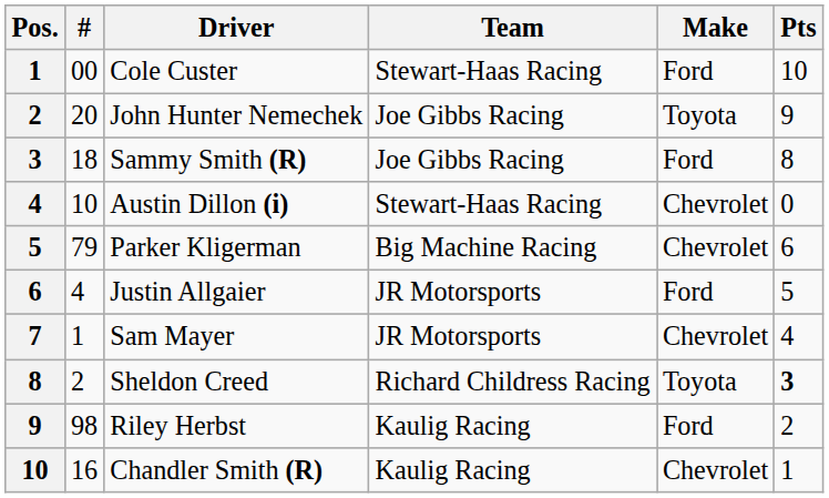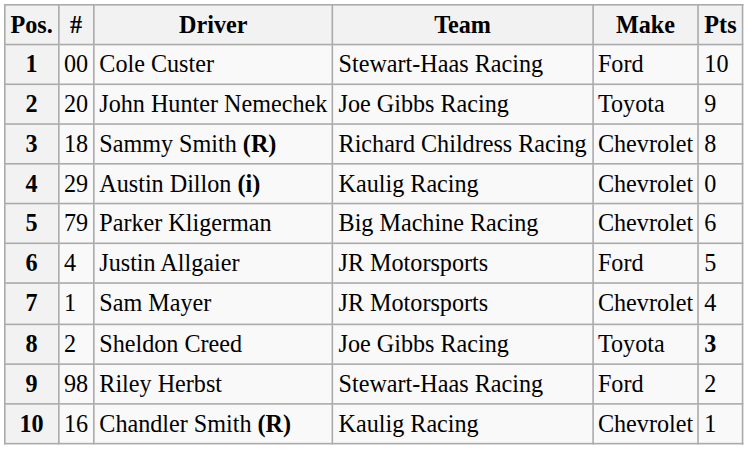Sammy Smith (R) | Team: Joe Gibbs Racing -> Richard Childress Racing
Sammy Smith (R) | Make: Ford -> Chevrolet
Austin Dillon (i) | #: 10 -> 29
Austin Dillon (i) | Team: Stewart-Haas Racing -> Kaulig Racing
Sheldon Creed | Team: Richard Childress Racing -> Joe Gibbs Racing
Riley Herbst | Team: Kaulig Racing -> Stewart-Haas Racing
